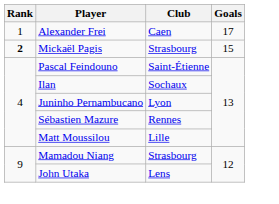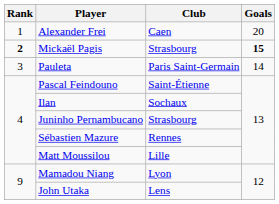Alexander Frei | Goals: 17 -> 20
Mickaël Pagis | Goals: normal -> bold
+ row: 3 | Pauleta | Paris Saint-Germain | 14
Juninho Pernambucano | Club: Lyon -> Strasbourg
Mamadou Niang | Club: Strasbourg -> Lyon
